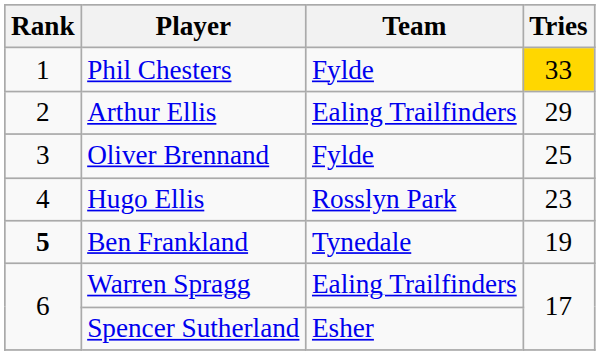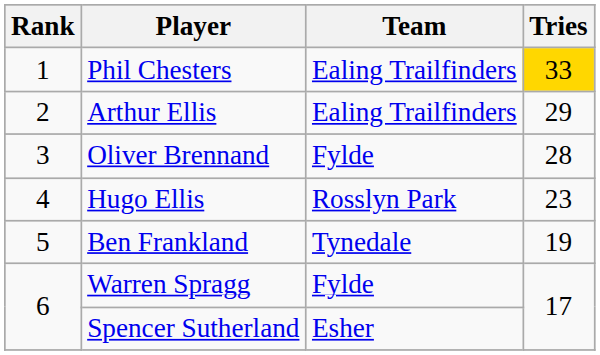Phil Chesters | Team: Fylde -> Ealing Trailfinders
Oliver Brennand | Tries: 25 -> 28
Ben Frankland | Rank: bold -> normal
Warren Spragg | Team: Ealing Trailfinders -> Fylde
